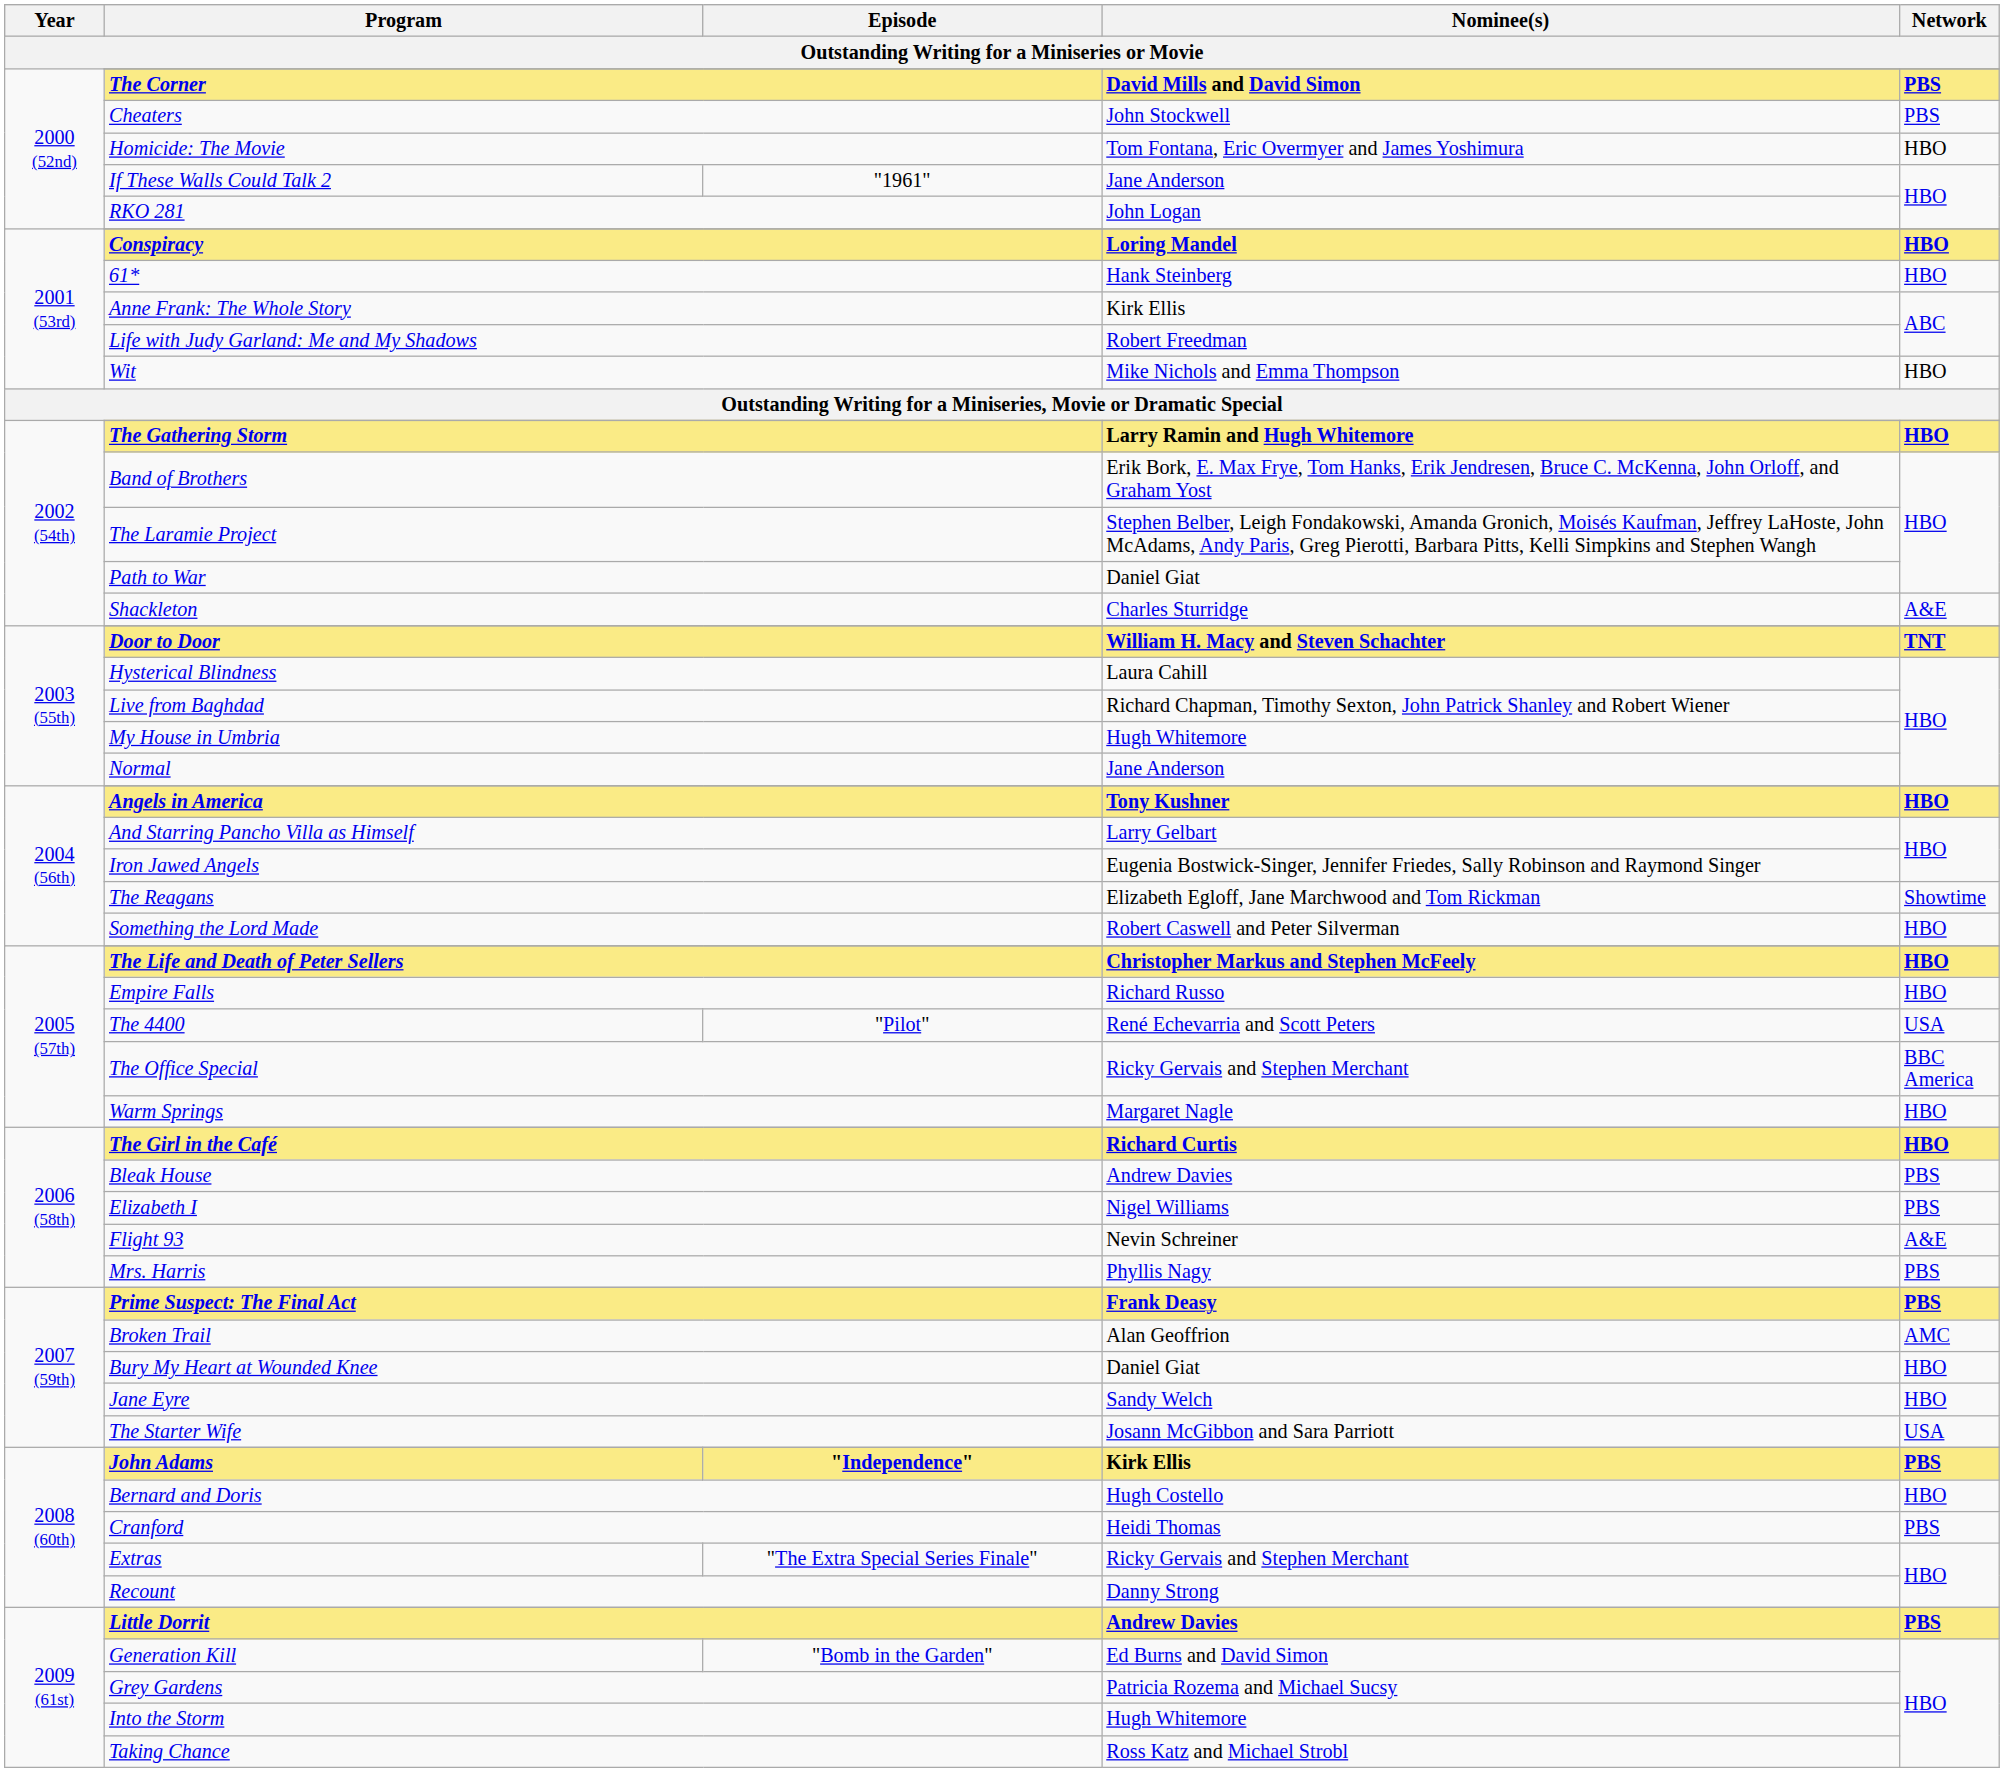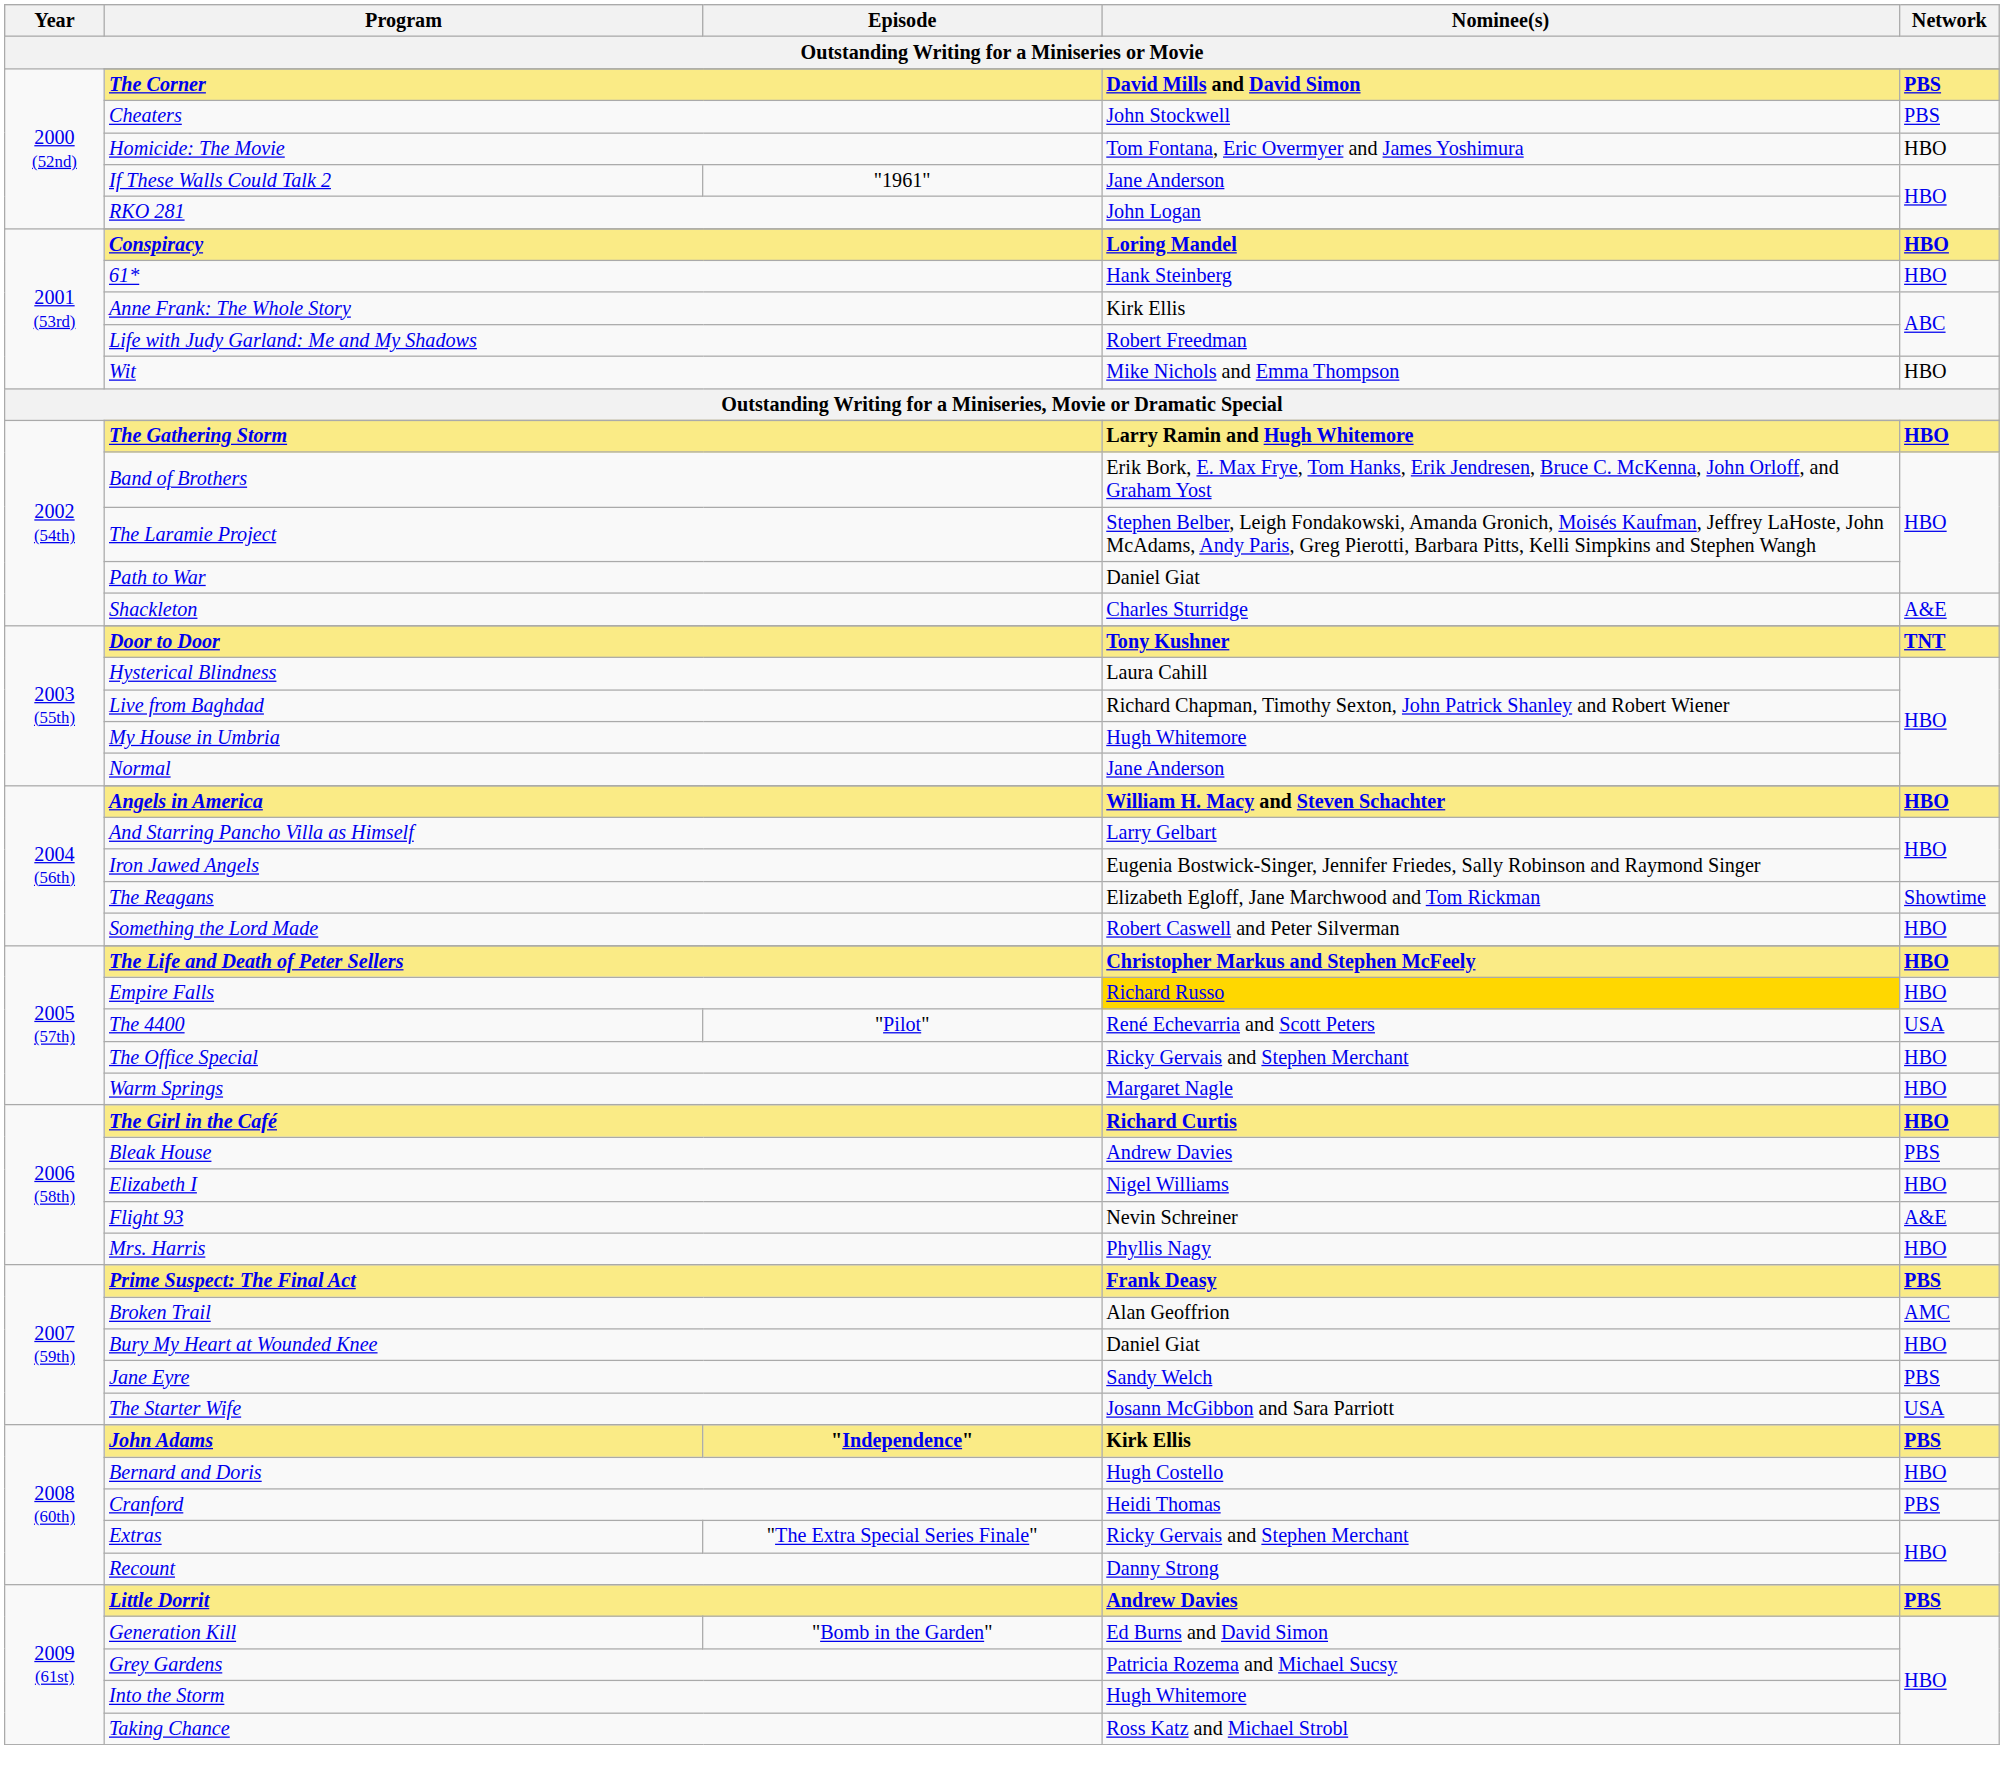Door to Door | Nominee(s): William H. Macy and Steven Schachter -> Tony Kushner
Angels in America | Nominee(s): Tony Kushner -> William H. Macy and Steven Schachter
Empire Falls | Nominee(s): no background -> gold background
The Office Special | Network: BBC America -> HBO
Elizabeth I | Network: PBS -> HBO
Mrs. Harris | Network: PBS -> HBO
Jane Eyre | Network: HBO -> PBS
